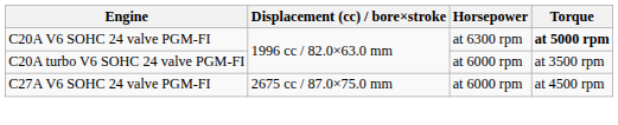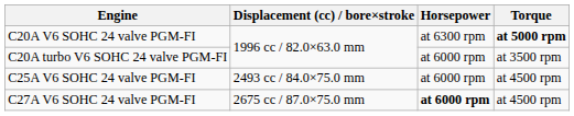+ row: C25A V6 SOHC 24 valve PGM-FI | 2493 cc / 84.0×75.0 mm | at 6000 rpm | at 4500 rpm
C27A V6 SOHC 24 valve PGM-FI | Horsepower: normal -> bold
